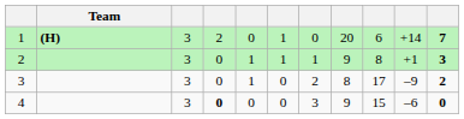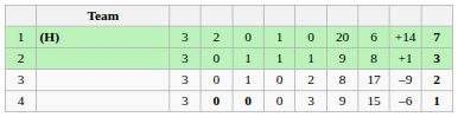4 | column 5: normal -> bold
4 | column 11: 0 -> 1
